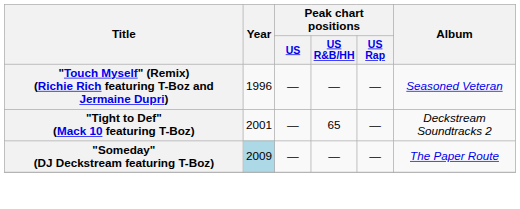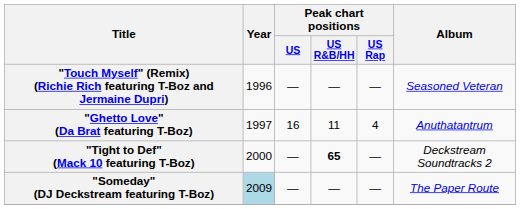+ row: "Ghetto Love" (Da Brat featuring T-Boz) | 1997 | 16 | 11 | 4 | Anuthatantrum
"Tight to Def" (Mack 10 featuring T-Boz) | Year: 2001 -> 2000
"Tight to Def" (Mack 10 featuring T-Boz) | Peak chart positions / US R&B/HH: normal -> bold
